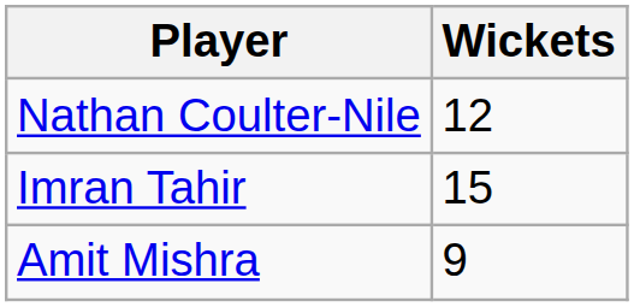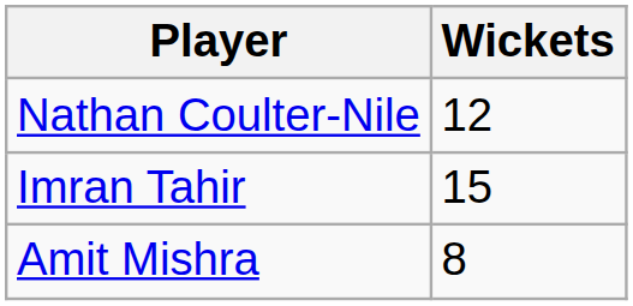Amit Mishra | Wickets: 9 -> 8
